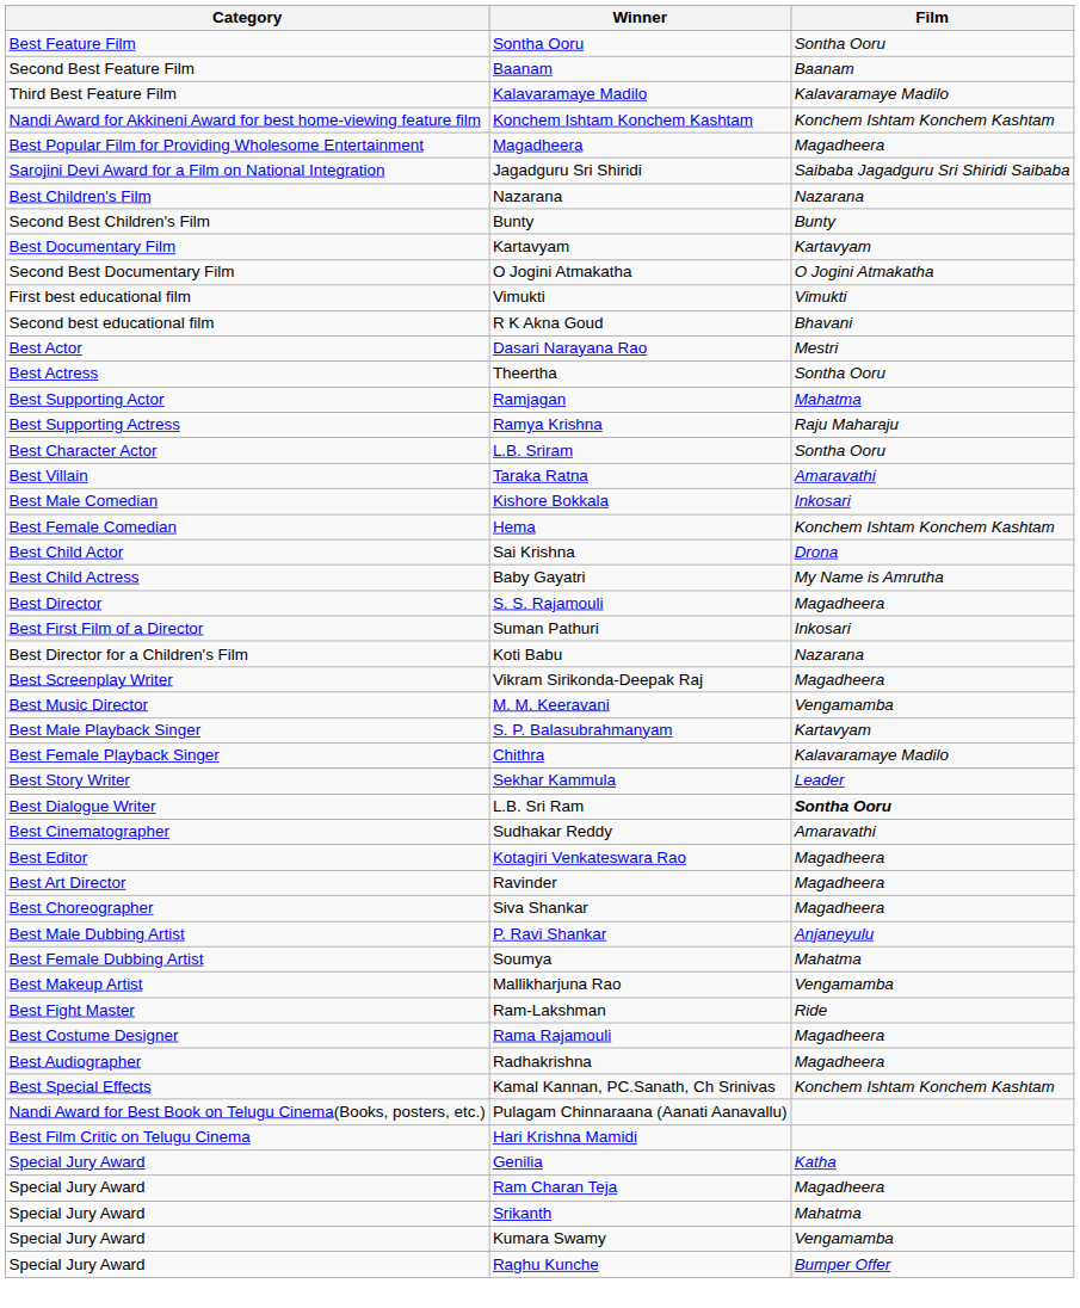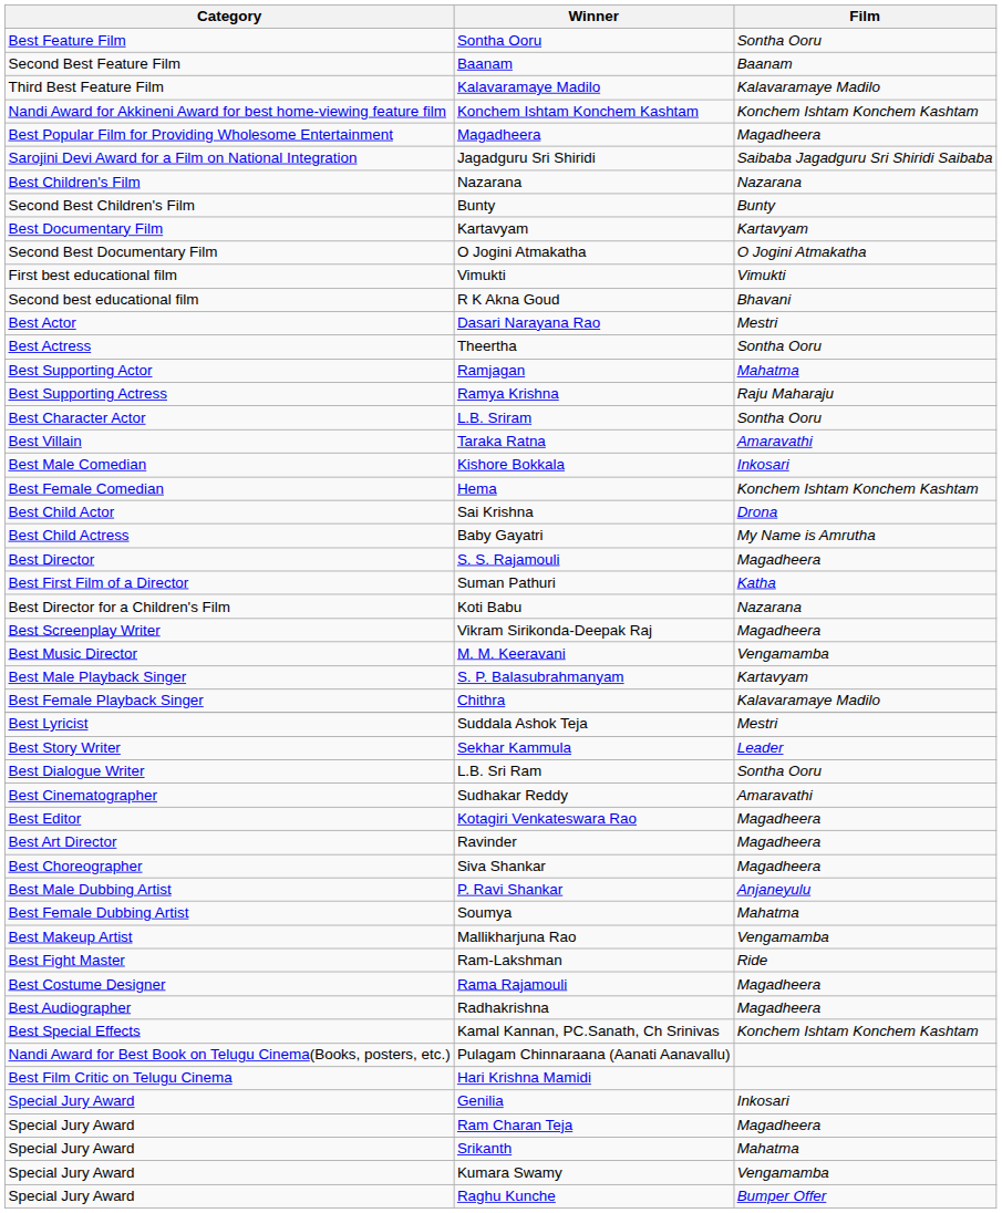Suman Pathuri | Film: Inkosari -> Katha
+ row: Best Lyricist | Suddala Ashok Teja | Mestri
L.B. Sri Ram | Film: bold -> normal
Genilia | Film: Katha -> Inkosari
